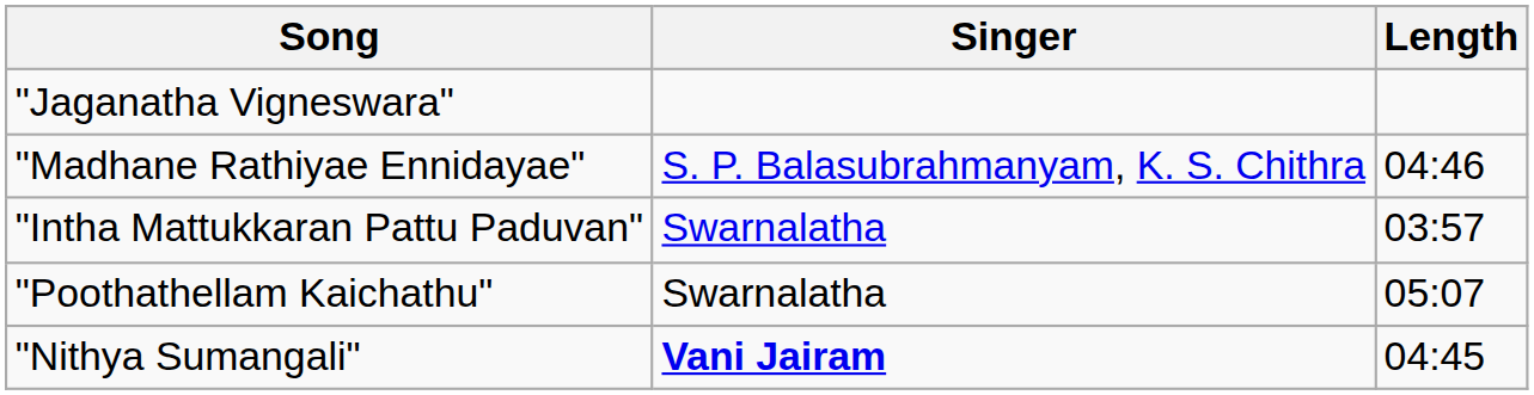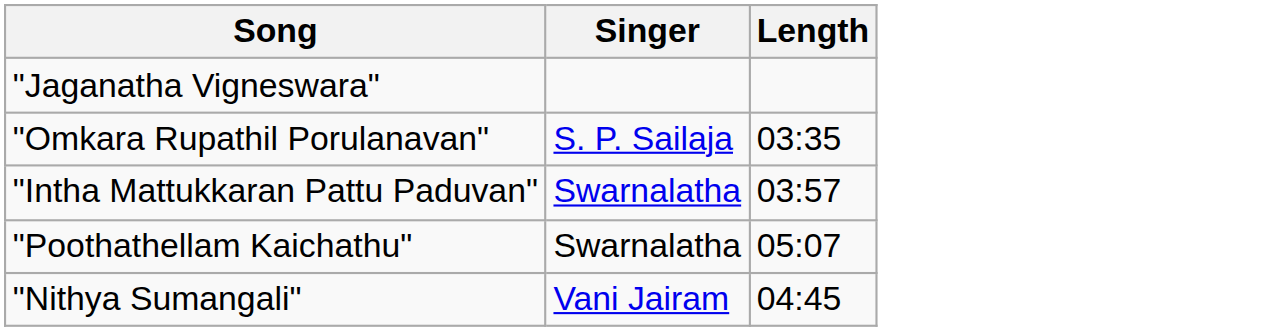- row: "Madhane Rathiyae Ennidayae" | S. P. Balasubrahmanyam, K. S. Chithra | 04:46
+ row: "Omkara Rupathil Porulanavan" | S. P. Sailaja | 03:35
"Nithya Sumangali" | Singer: bold -> normal
